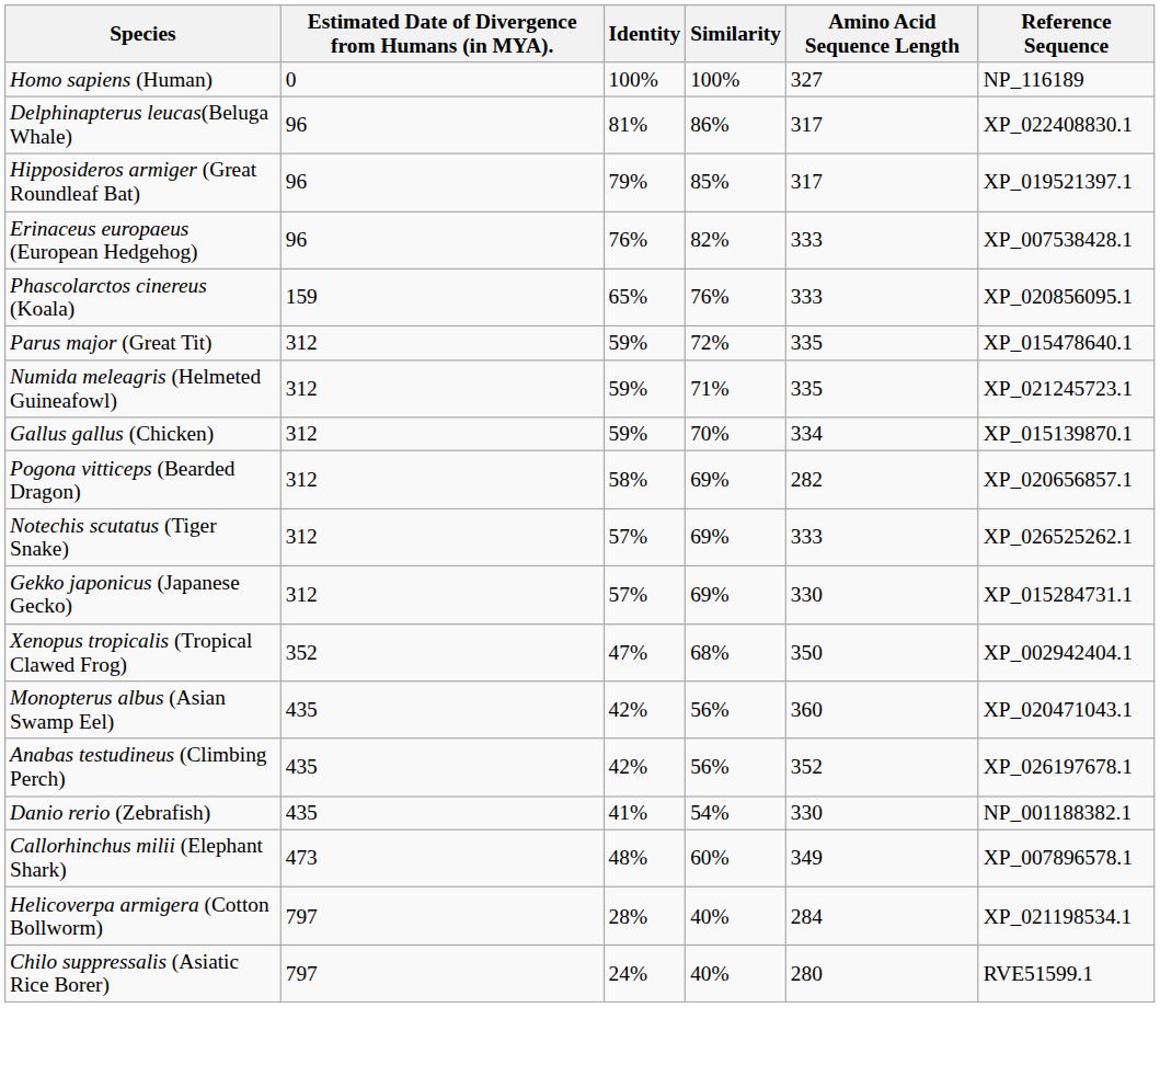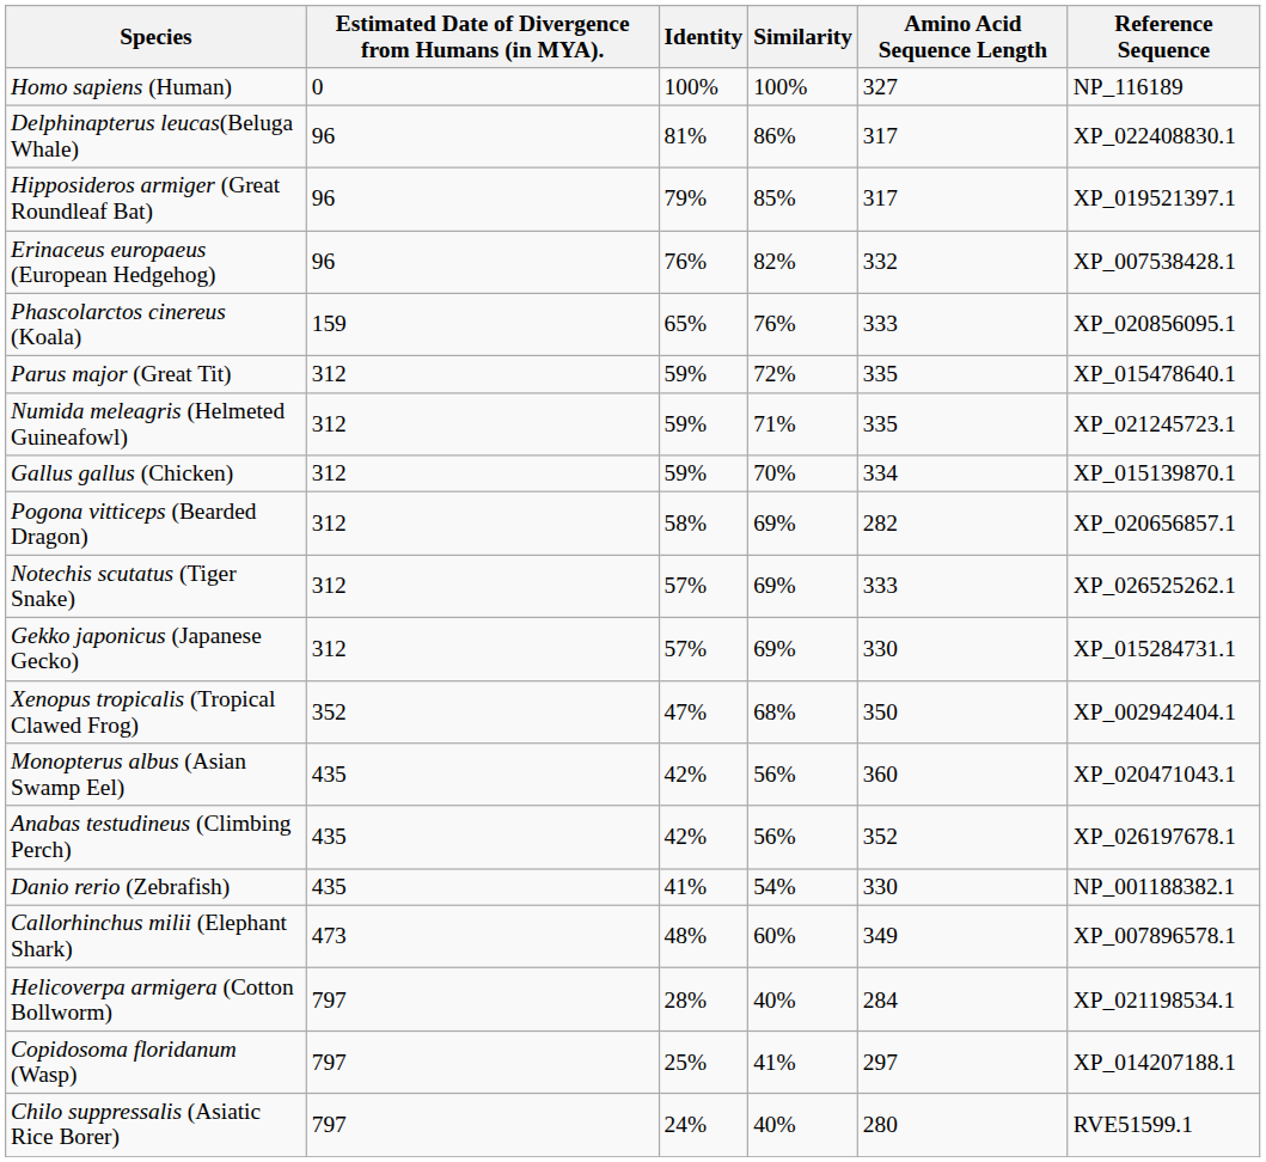Erinaceus europaeus (European Hedgehog) | Amino Acid Sequence Length: 333 -> 332
+ row: Copidosoma floridanum (Wasp) | 797 | 25% | 41% | 297 | XP_014207188.1
